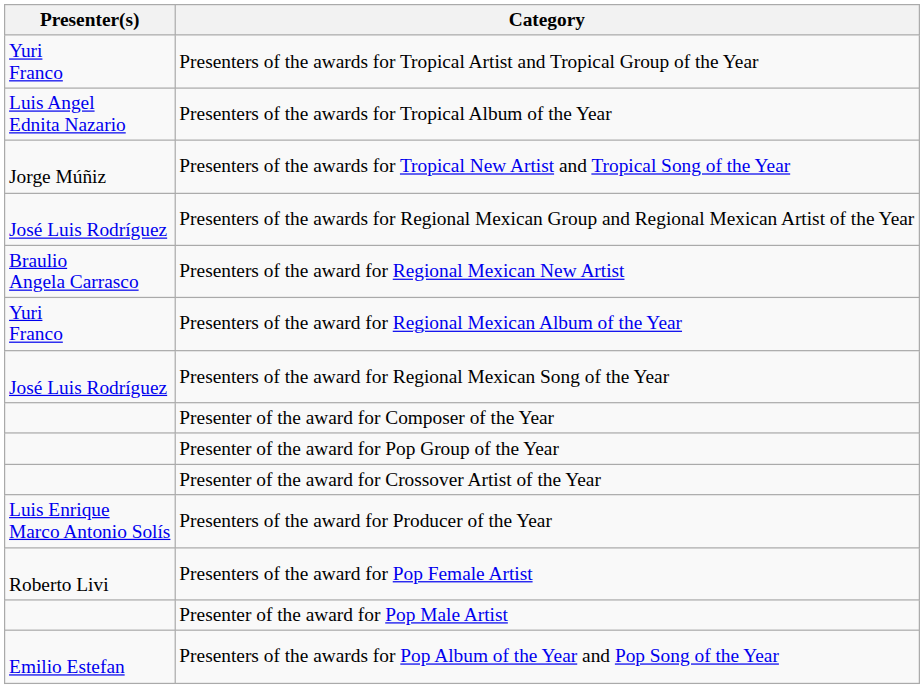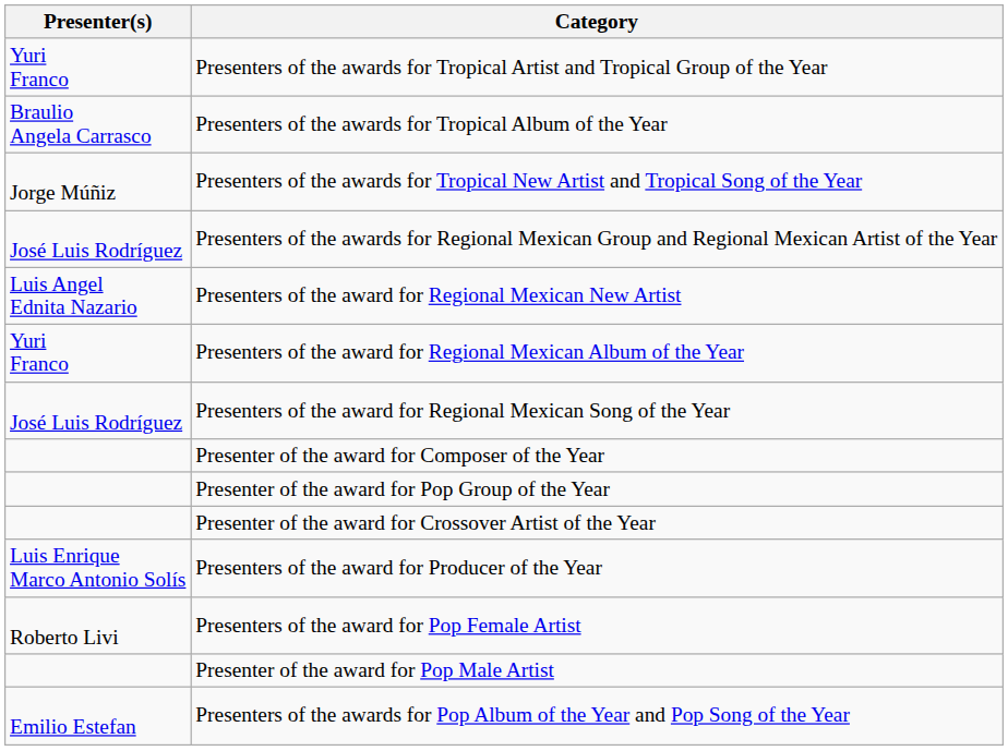Presenters of the awards for Tropical Album of the Year | Presenter(s): Luis Angel Ednita Nazario -> Braulio Angela Carrasco
Presenters of the award for Regional Mexican New Artist | Presenter(s): Braulio Angela Carrasco -> Luis Angel Ednita Nazario
